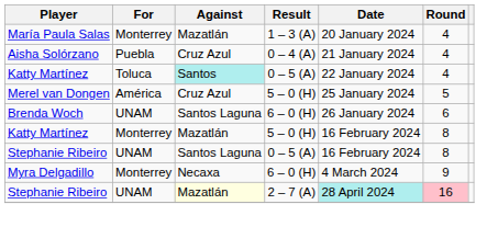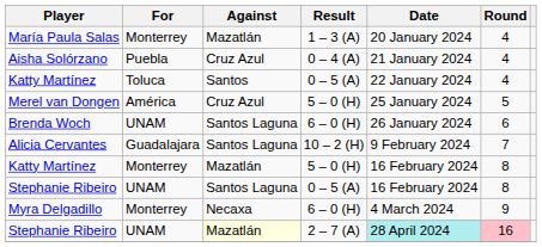Katty Martínez / 0 – 5 (A) | Against: paleturquoise background -> no background
+ row: Alicia Cervantes | Guadalajara | Santos Laguna | 10 – 2 (H) | 9 February 2024 | 7
